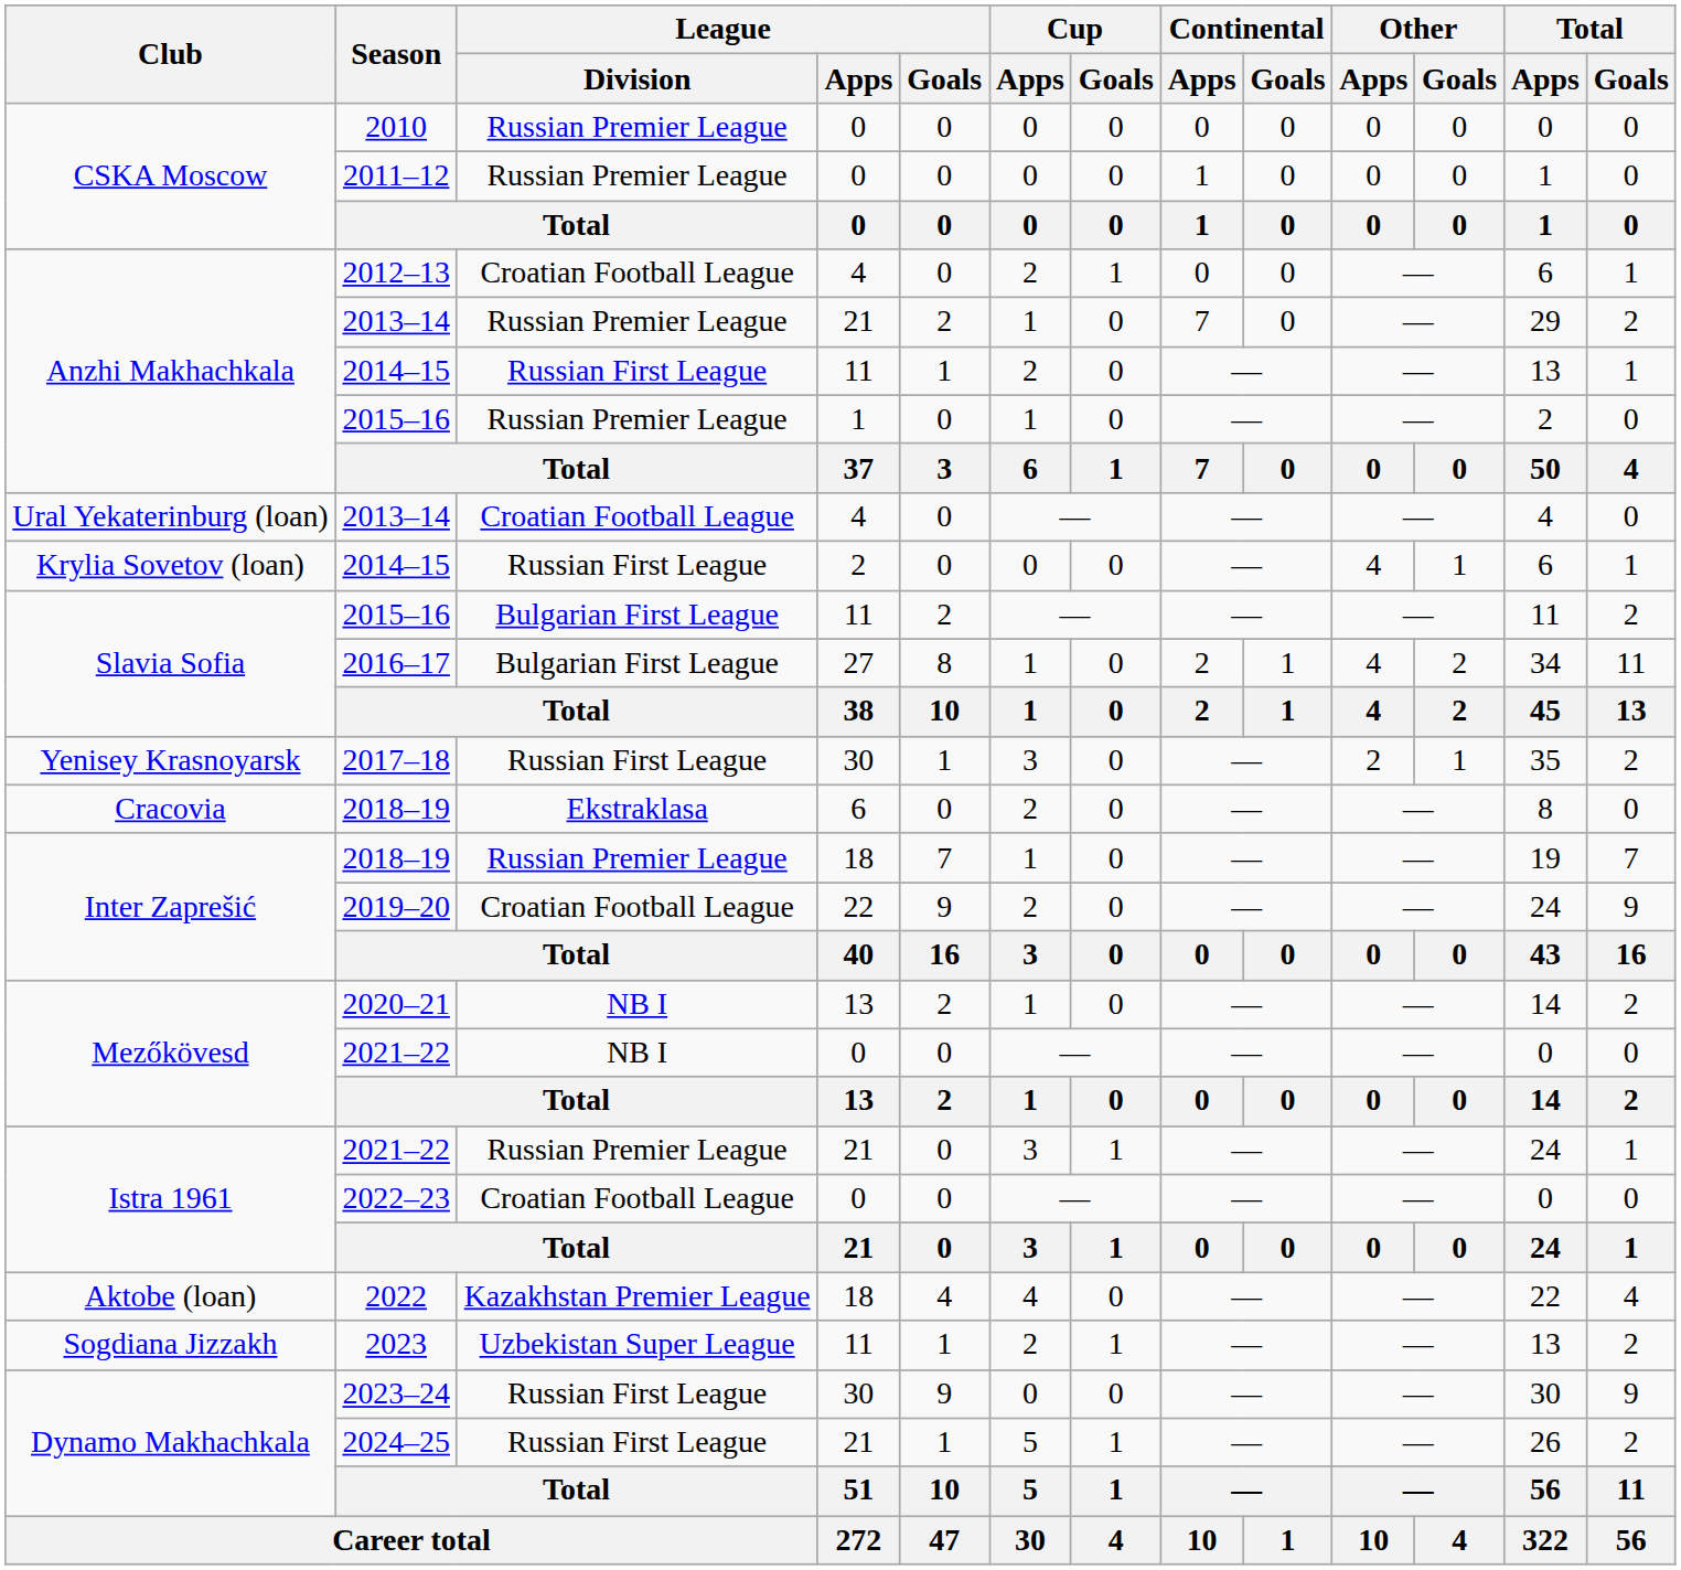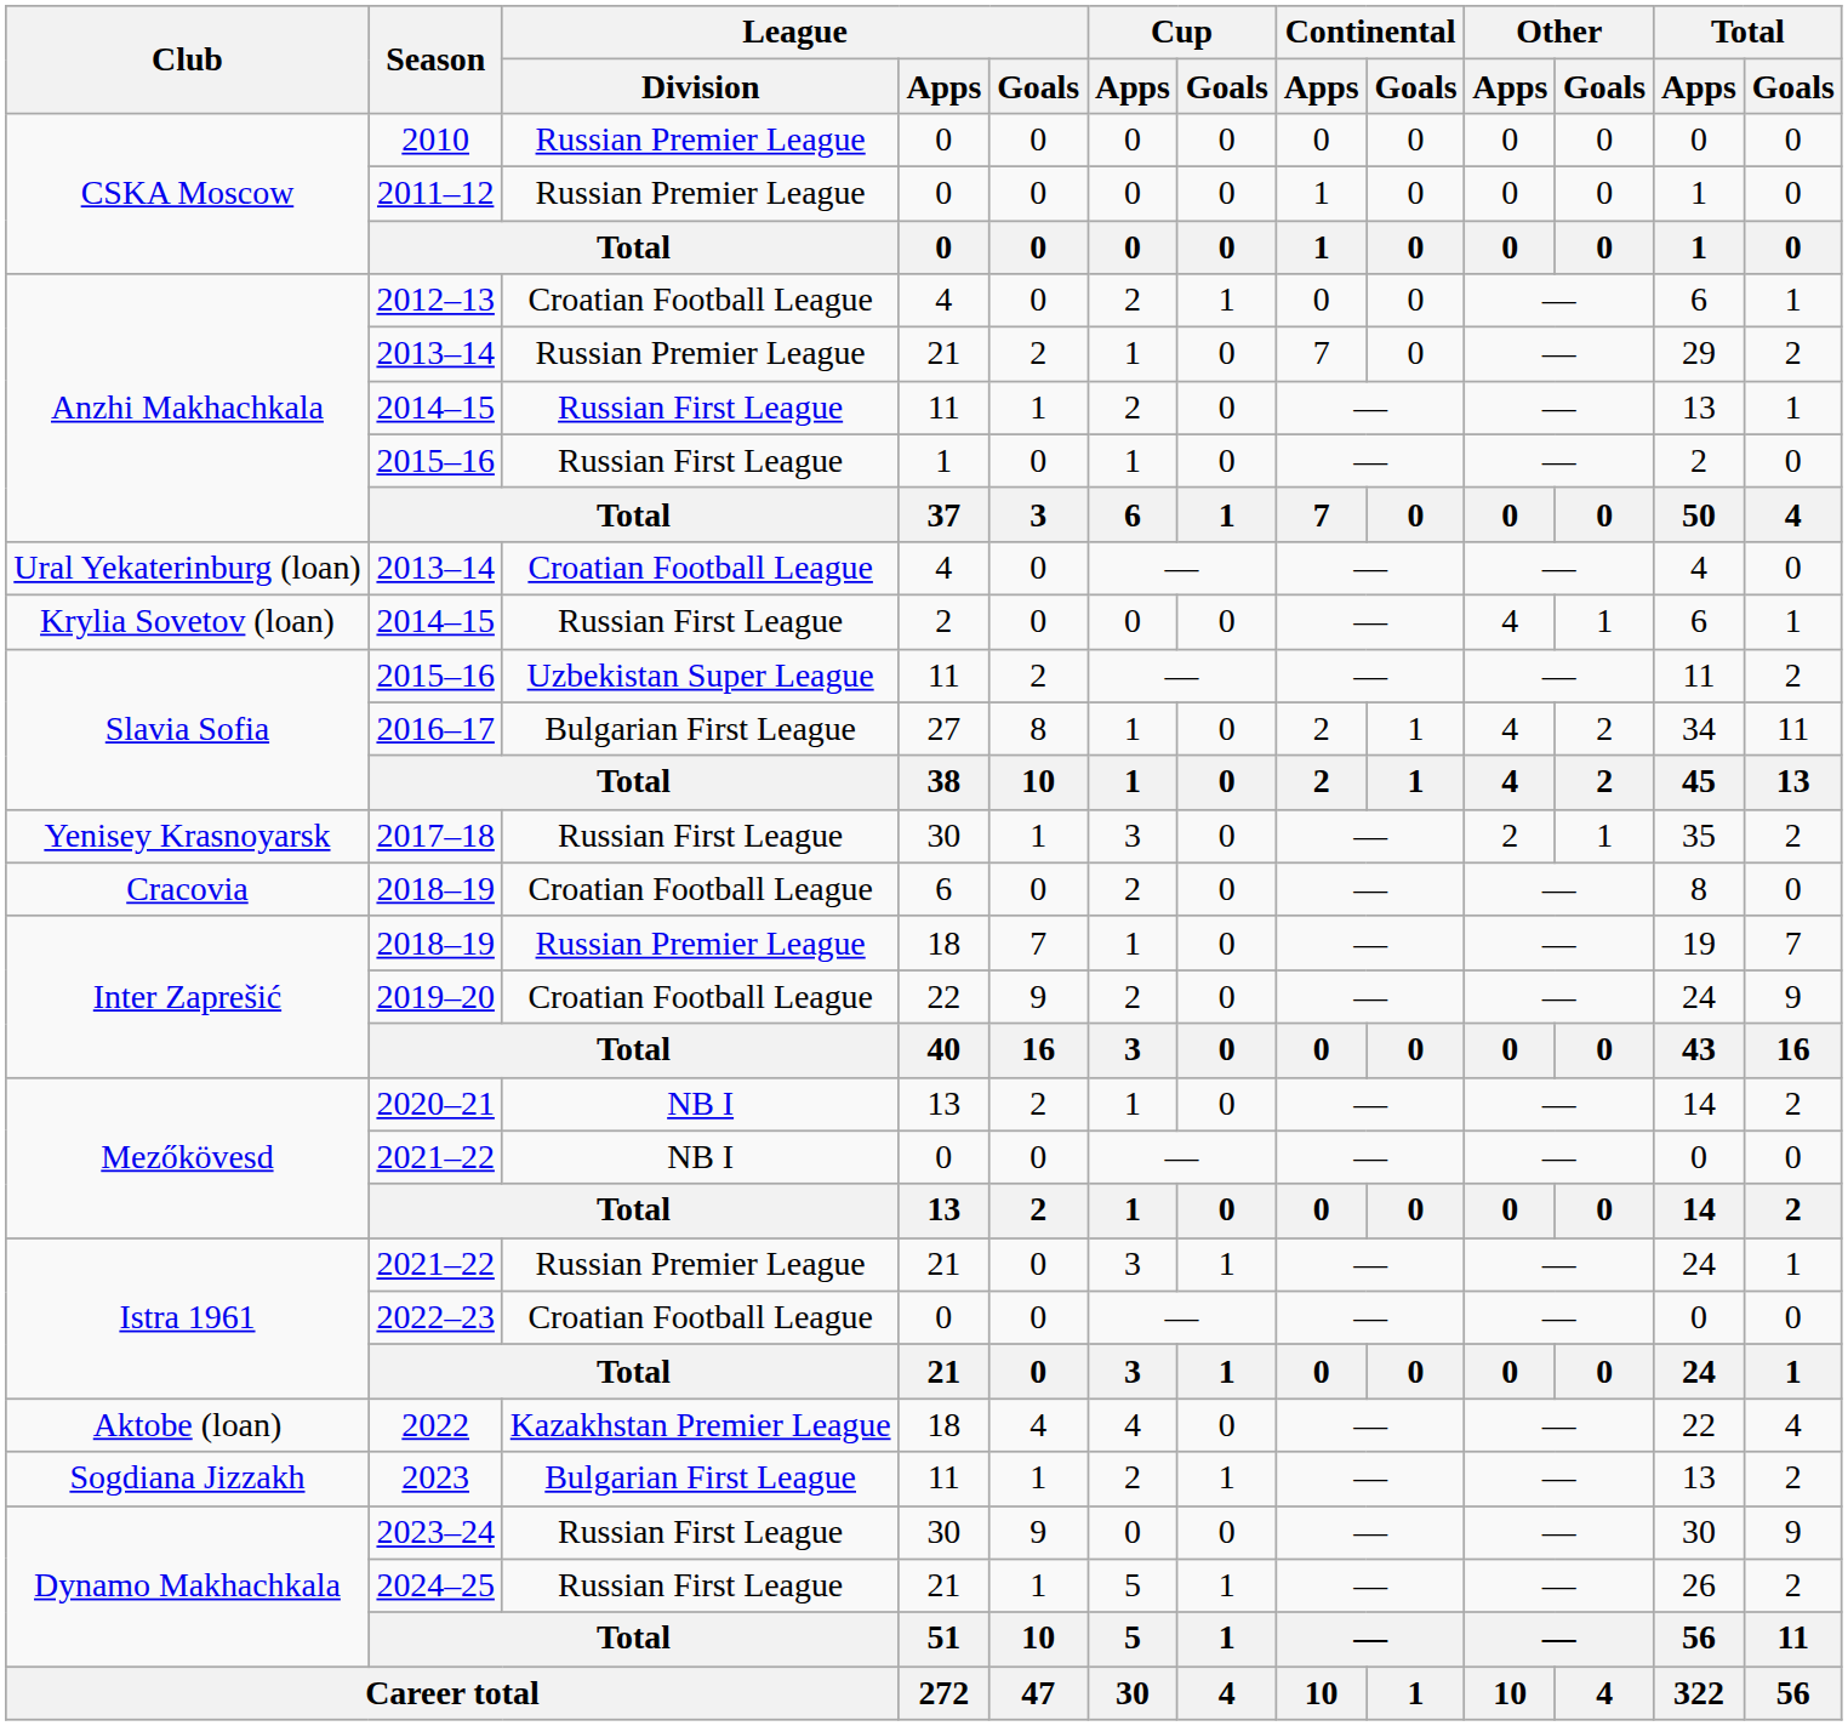Anzhi Makhachkala / 2015–16 | League / Division: Russian Premier League -> Russian First League
Slavia Sofia / 2015–16 | League / Division: Bulgarian First League -> Uzbekistan Super League
Cracovia / 2018–19 | League / Division: Ekstraklasa -> Croatian Football League
2023 | League / Division: Uzbekistan Super League -> Bulgarian First League
